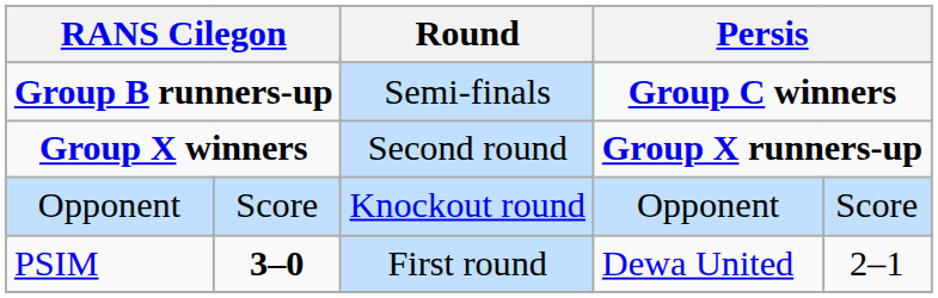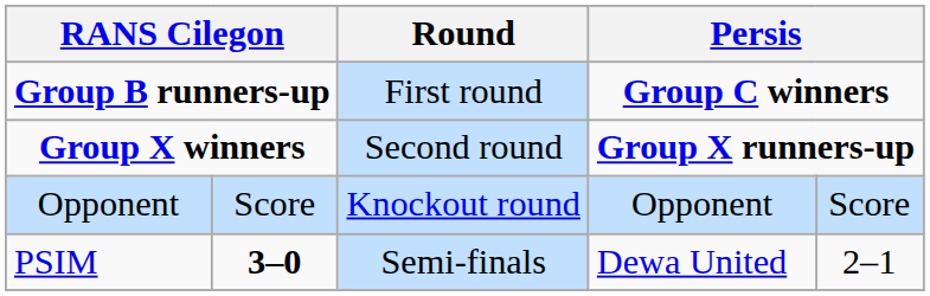Group B runners-up | Round: Semi-finals -> First round
PSIM | Round: First round -> Semi-finals
